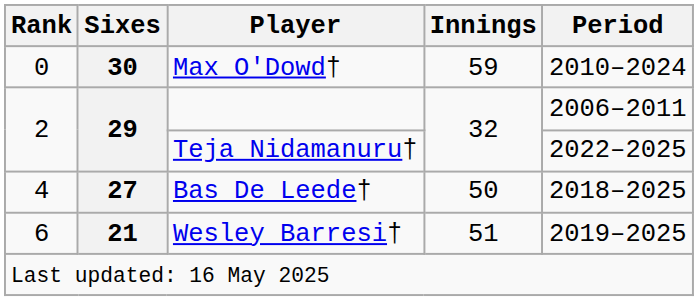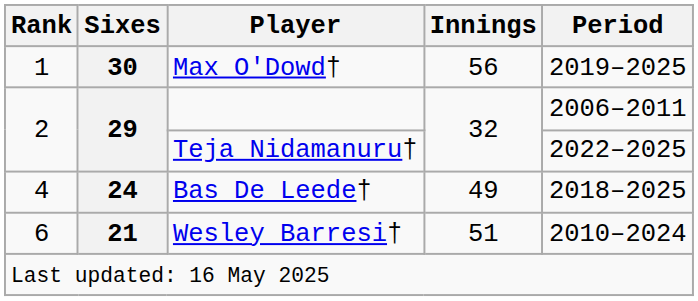Max O'Dowd† | Rank: 0 -> 1
Max O'Dowd† | Innings: 59 -> 56
Max O'Dowd† | Period: 2010–2024 -> 2019–2025
Bas De Leede† | Sixes: 27 -> 24
Bas De Leede† | Innings: 50 -> 49
Wesley Barresi† | Period: 2019–2025 -> 2010–2024
